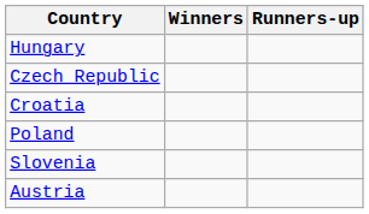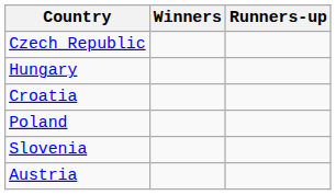rows swapped: Czech Republic <-> Hungary
